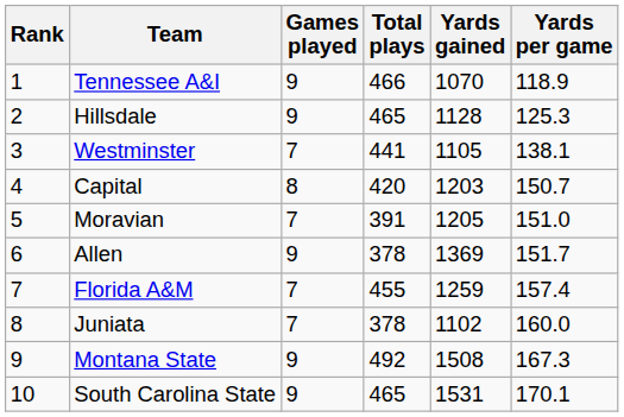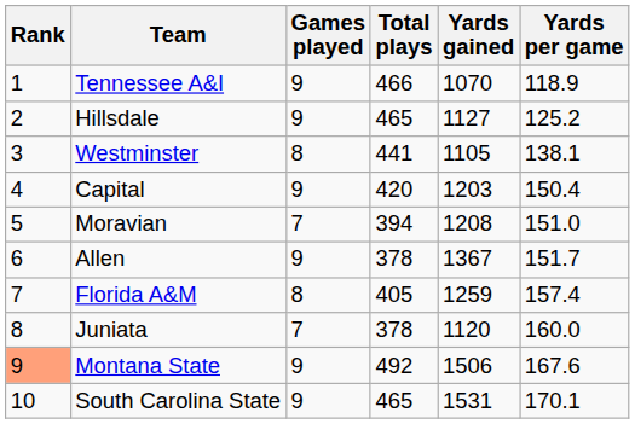Hillsdale | Yards gained: 1128 -> 1127
Hillsdale | Yards per game: 125.3 -> 125.2
Westminster | Games played: 7 -> 8
Capital | Games played: 8 -> 9
Capital | Yards per game: 150.7 -> 150.4
Moravian | Total plays: 391 -> 394
Moravian | Yards gained: 1205 -> 1208
Allen | Yards gained: 1369 -> 1367
Florida A&M | Games played: 7 -> 8
Florida A&M | Total plays: 455 -> 405
Juniata | Yards gained: 1102 -> 1120
Montana State | Rank: no background -> lightsalmon background
Montana State | Yards gained: 1508 -> 1506
Montana State | Yards per game: 167.3 -> 167.6
